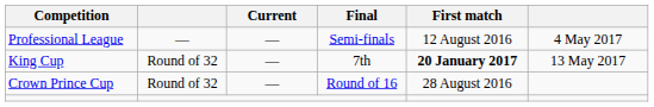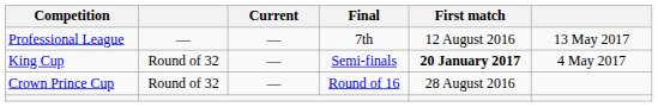Professional League | Final: Semi-finals -> 7th
Professional League | column 6: 4 May 2017 -> 13 May 2017
King Cup | Final: 7th -> Semi-finals
King Cup | column 6: 13 May 2017 -> 4 May 2017
